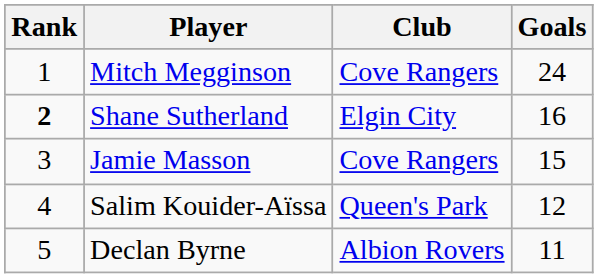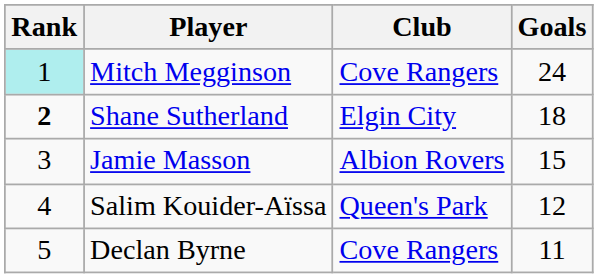Mitch Megginson | Rank: no background -> paleturquoise background
Shane Sutherland | Goals: 16 -> 18
Jamie Masson | Club: Cove Rangers -> Albion Rovers
Declan Byrne | Club: Albion Rovers -> Cove Rangers
